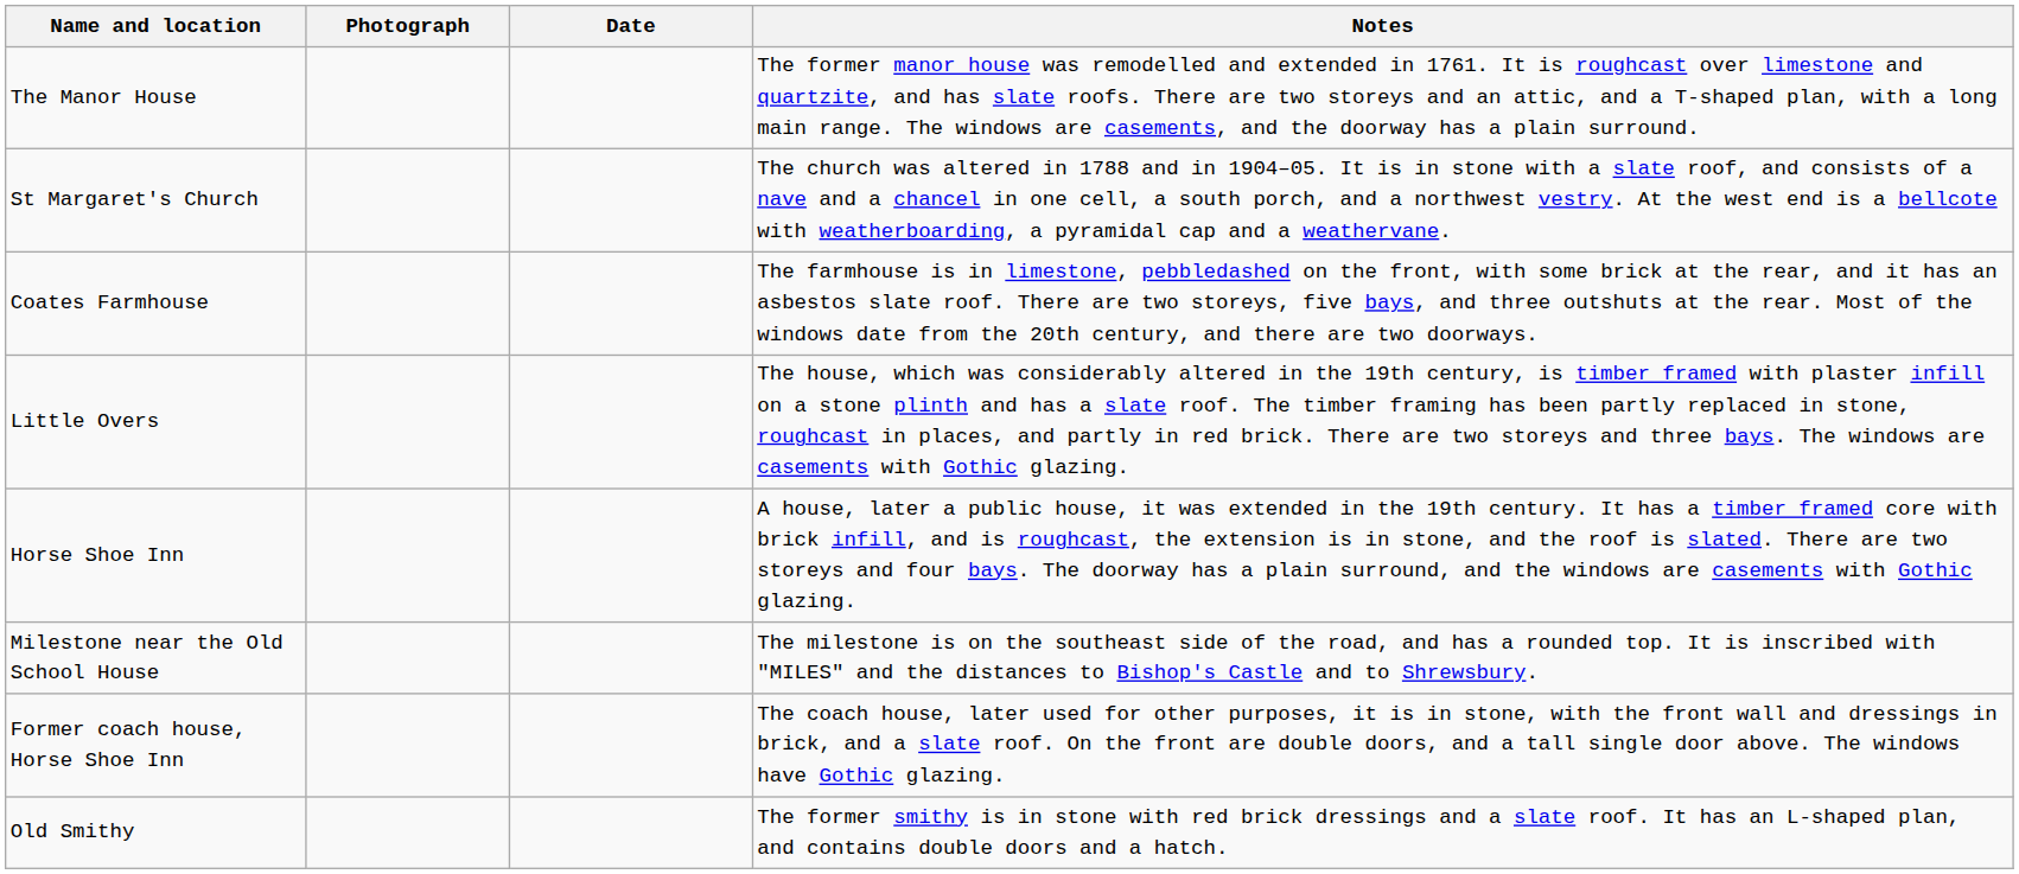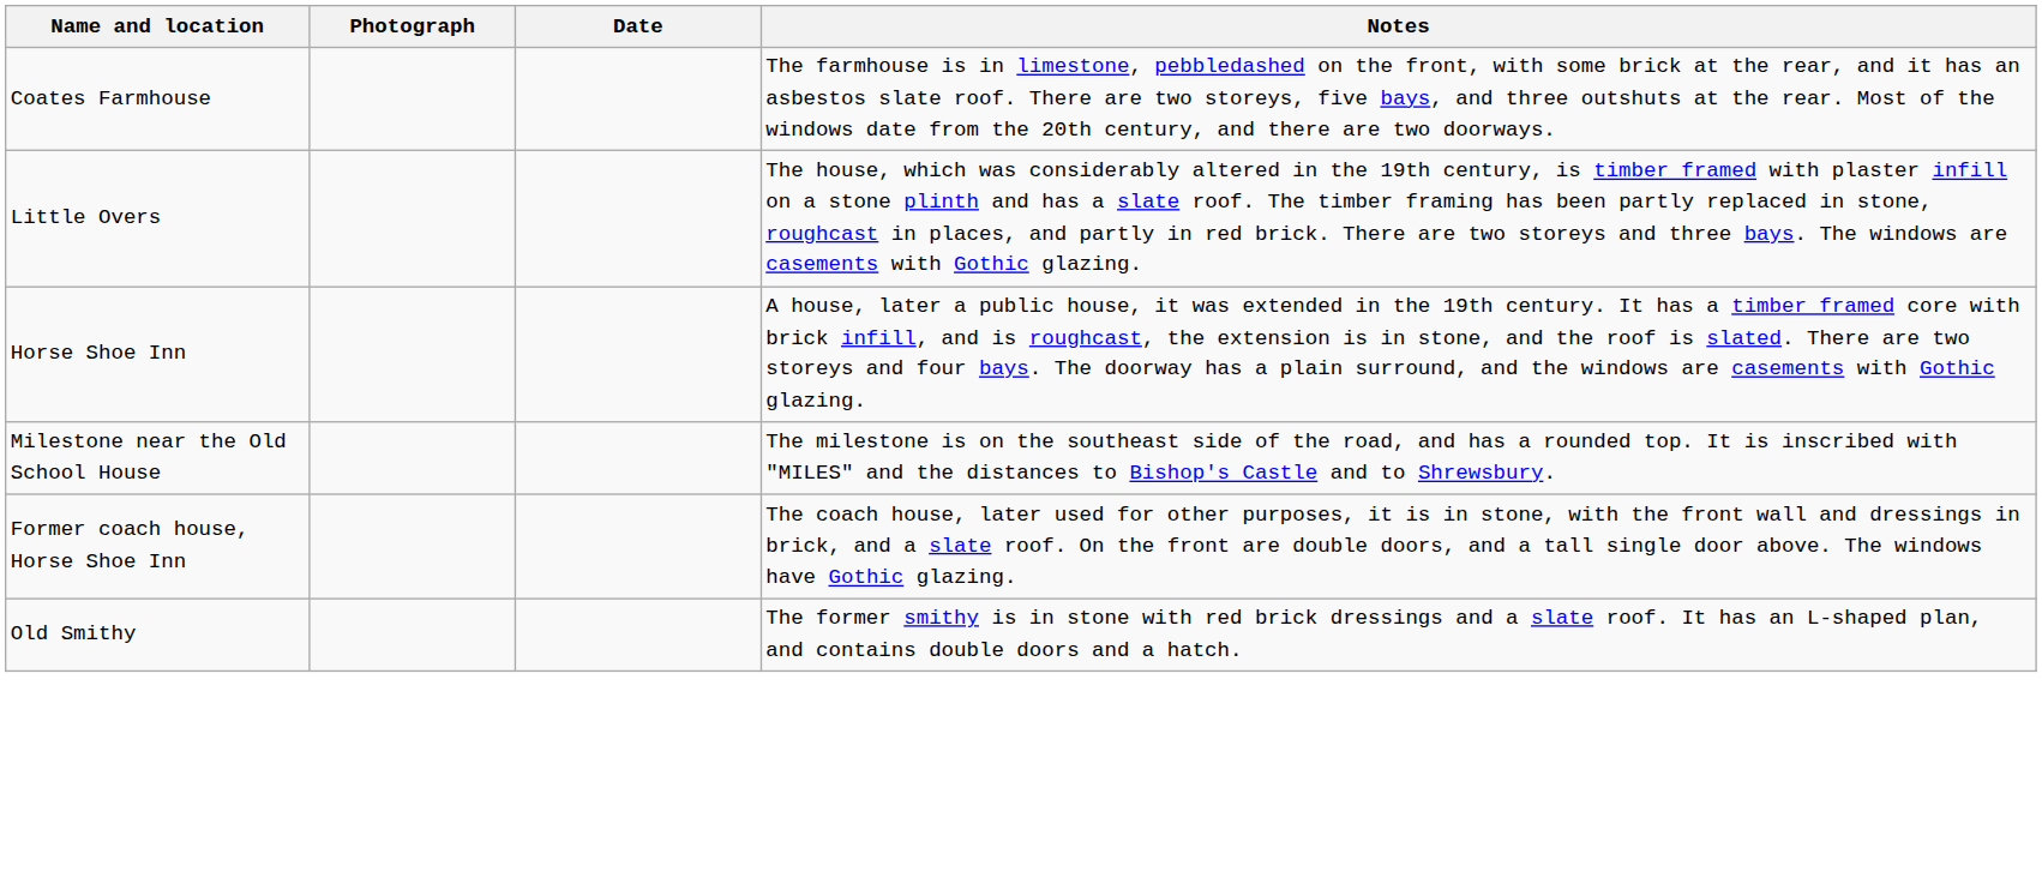- row: The Manor House | The former manor house was remodelled and extended in 1761. It is roughcast over limestone and quartzite, and has slate roofs. There are two storeys and an attic, and a T-shaped plan, with a long main range. The windows are casements, and the doorway has a plain surround.
- row: St Margaret's Church | The church was altered in 1788 and in 1904–05. It is in stone with a slate roof, and consists of a nave and a chancel in one cell, a south porch, and a northwest vestry. At the west end is a bellcote with weatherboarding, a pyramidal cap and a weathervane.
